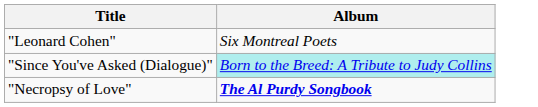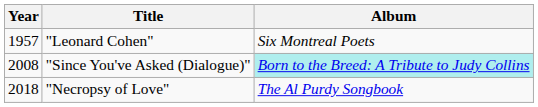+ column: Year | 1957 | 2008 | 2018
"Necropsy of Love" | Album: bold -> normal
